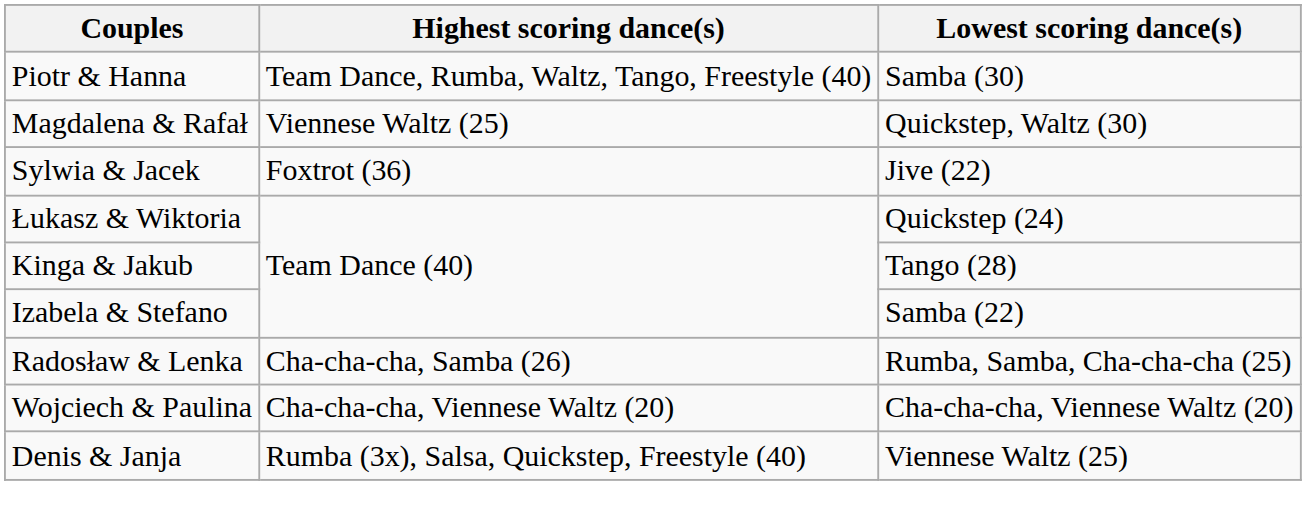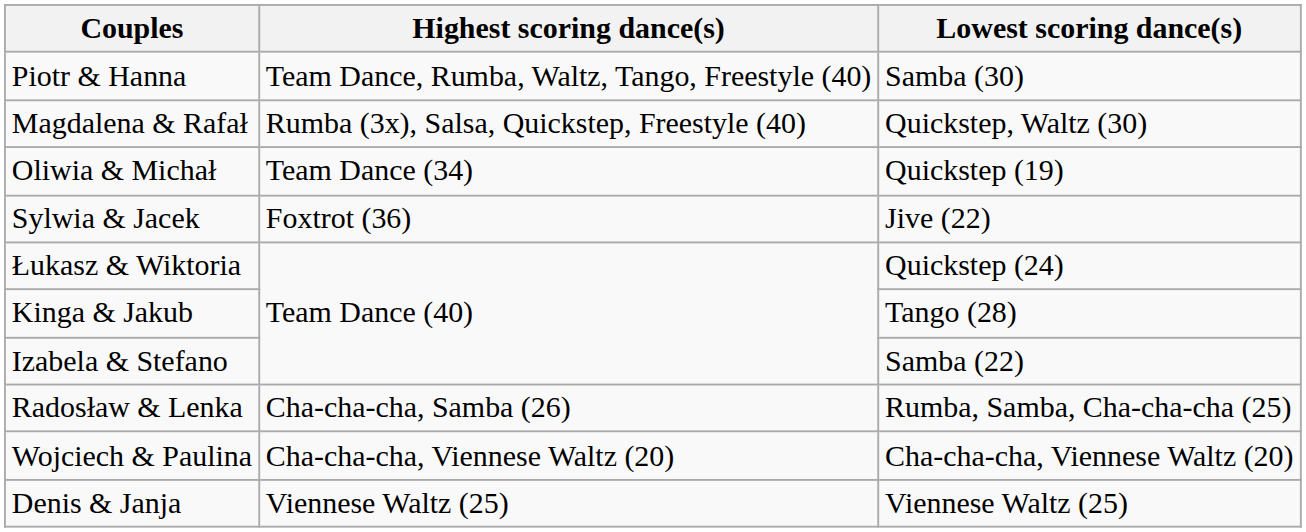Magdalena & Rafał | Highest scoring dance(s): Viennese Waltz (25) -> Rumba (3x), Salsa, Quickstep, Freestyle (40)
+ row: Oliwia & Michał | Team Dance (34) | Quickstep (19)
Denis & Janja | Highest scoring dance(s): Rumba (3x), Salsa, Quickstep, Freestyle (40) -> Viennese Waltz (25)
